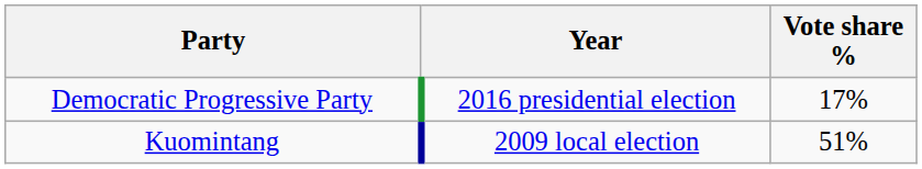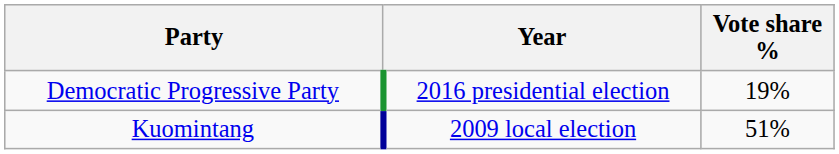Democratic Progressive Party | Vote share %: 17% -> 19%
